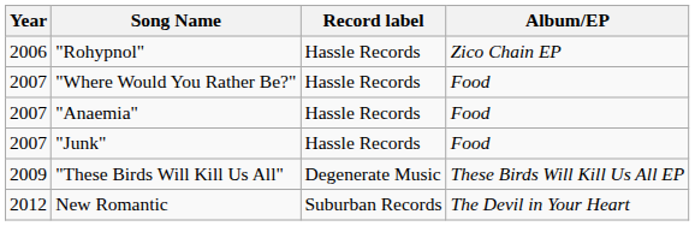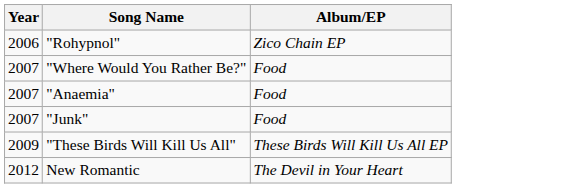- column: Record label | Hassle Records | Hassle Records | Hassle Records | Hassle Records | Degenerate Music | Suburban Records
